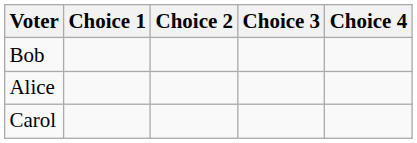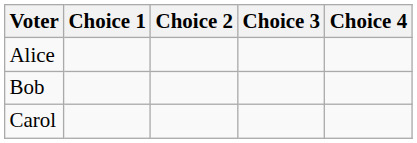rows swapped: Alice <-> Bob
